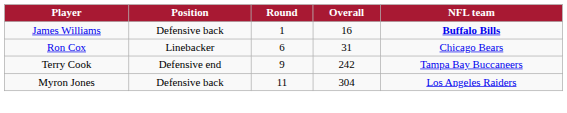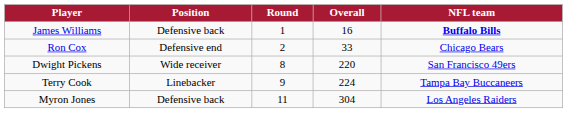Ron Cox | Position: Linebacker -> Defensive end
Ron Cox | Round: 6 -> 2
Ron Cox | Overall: 31 -> 33
+ row: Dwight Pickens | Wide receiver | 8 | 220 | San Francisco 49ers
Terry Cook | Position: Defensive end -> Linebacker
Terry Cook | Overall: 242 -> 224
